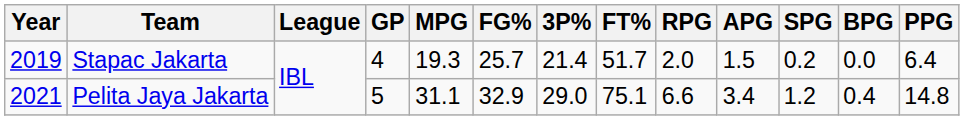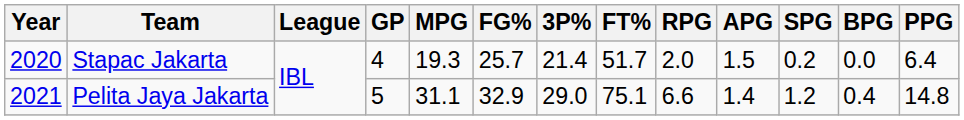Stapac Jakarta | Year: 2019 -> 2020
Pelita Jaya Jakarta | APG: 3.4 -> 1.4
